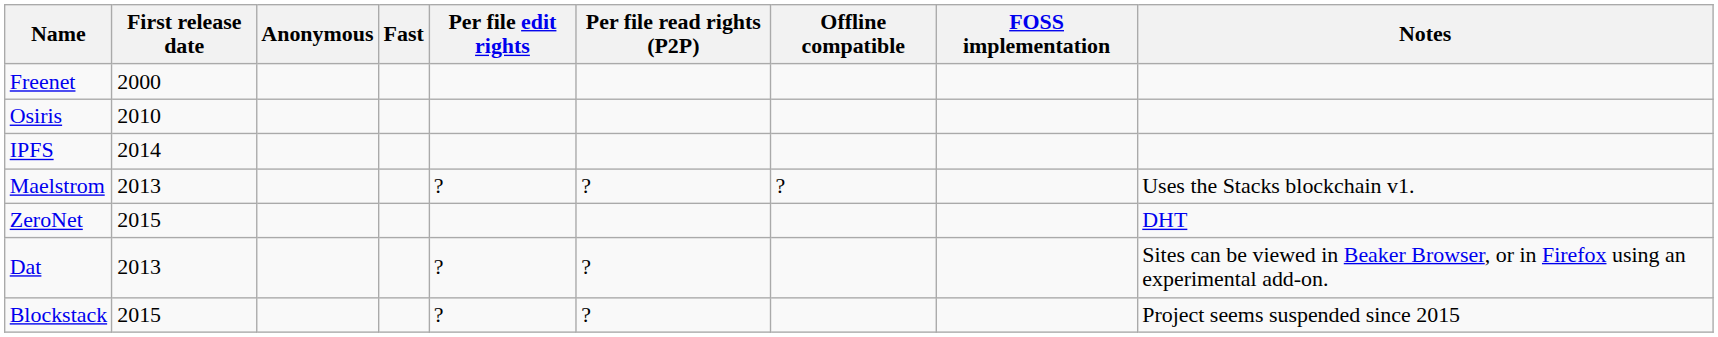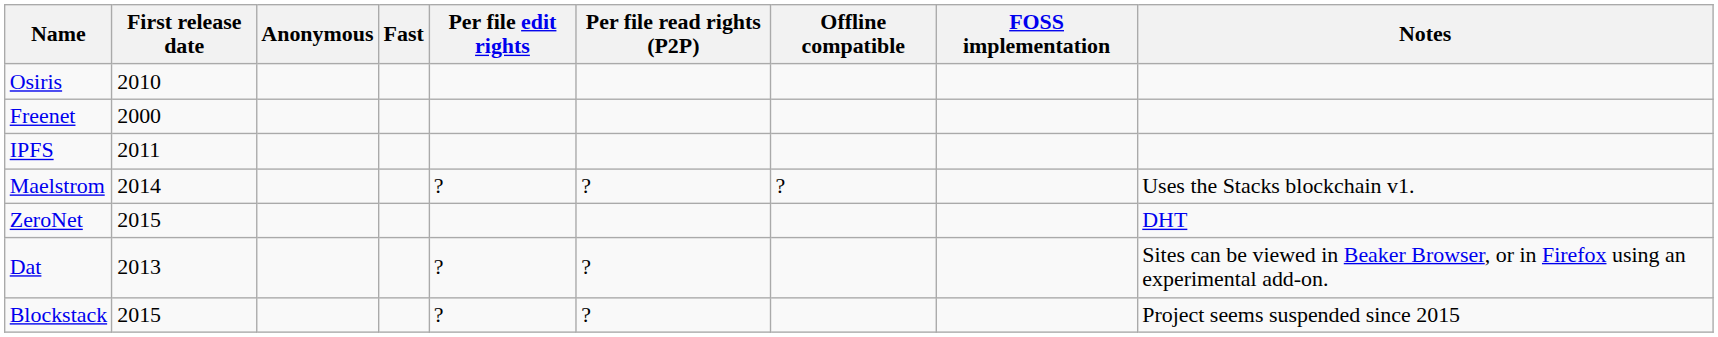rows swapped: Freenet <-> Osiris
IPFS | First release date: 2014 -> 2011
Maelstrom | First release date: 2013 -> 2014
